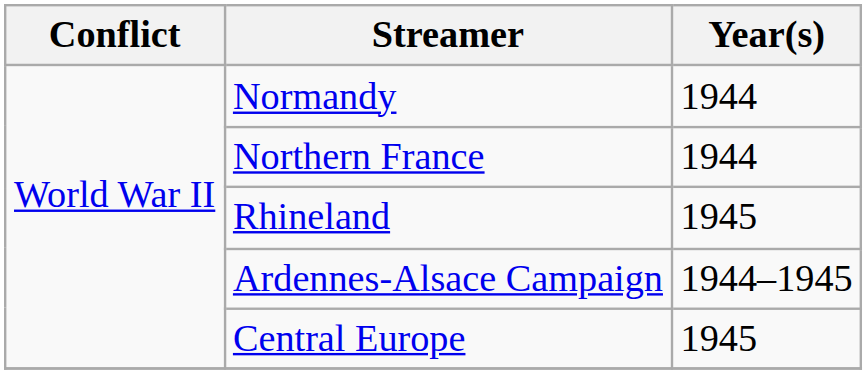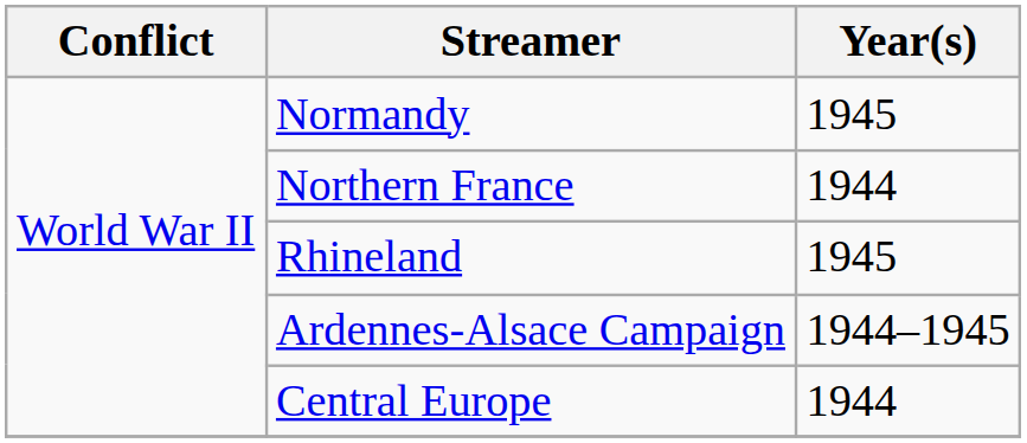Normandy | Year(s): 1944 -> 1945
Central Europe | Year(s): 1945 -> 1944
